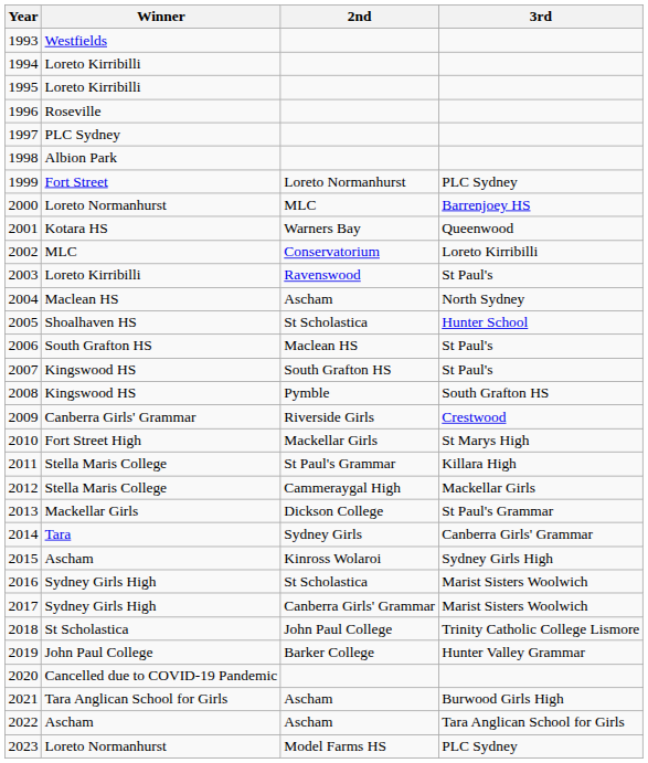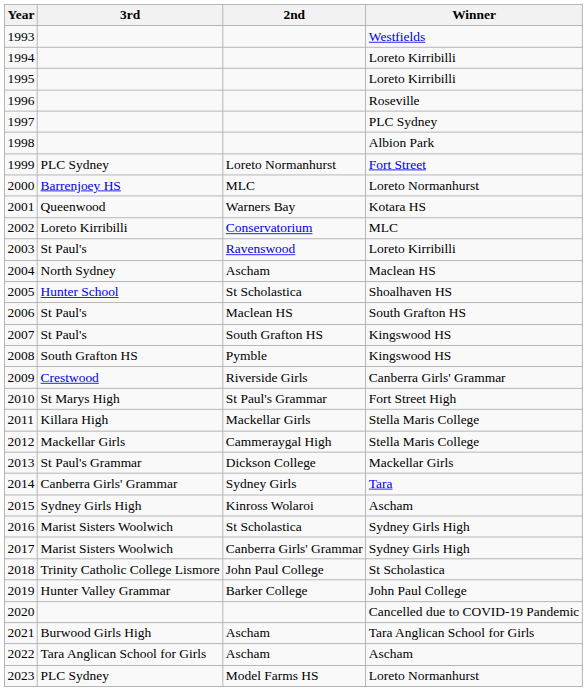columns swapped: Winner <-> 3rd
2010 | 2nd: Mackellar Girls -> St Paul's Grammar
2011 | 2nd: St Paul's Grammar -> Mackellar Girls
